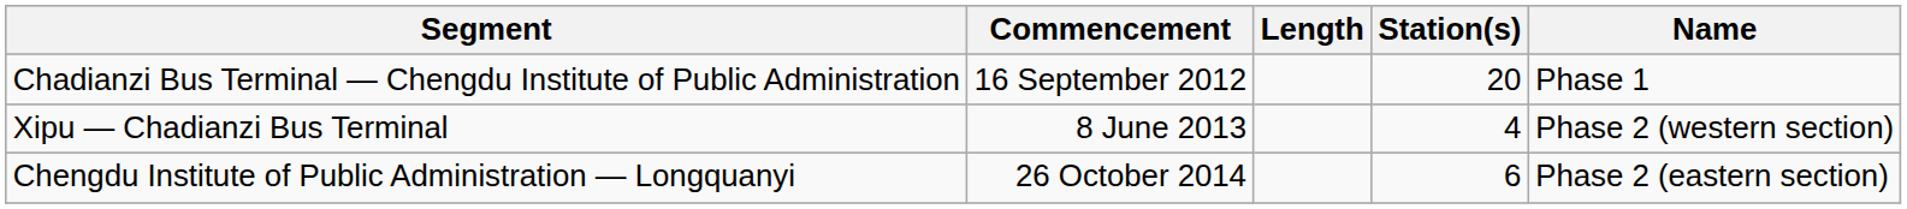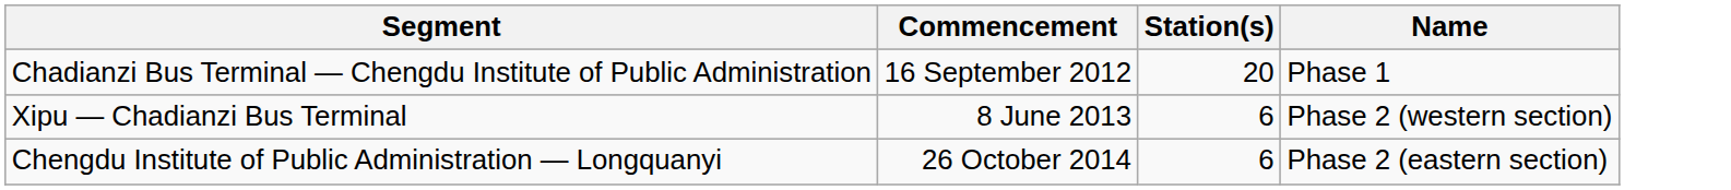- column: Length
Xipu — Chadianzi Bus Terminal | Station(s): 4 -> 6
